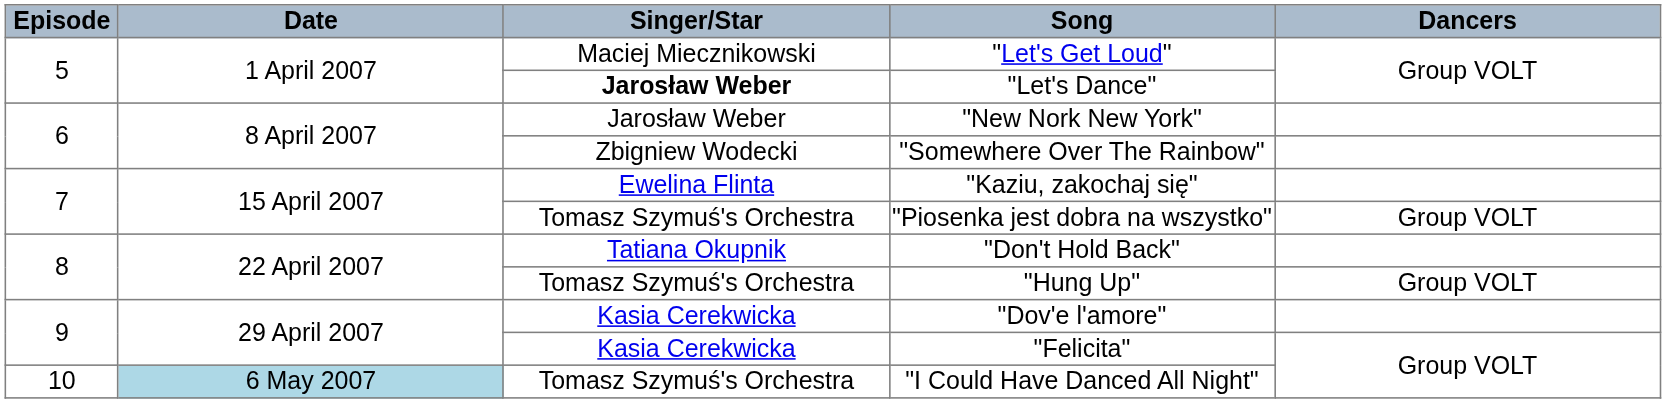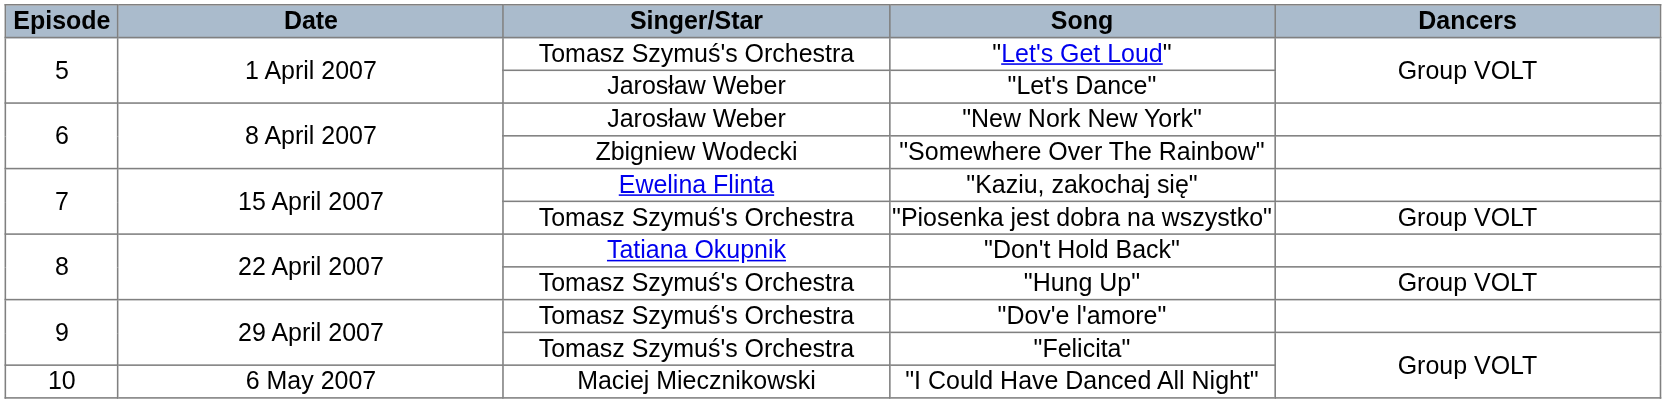"Let's Get Loud" | Singer/Star: Maciej Miecznikowski -> Tomasz Szymuś's Orchestra
"Let's Dance" | Singer/Star: bold -> normal
"Dov'e l'amore" | Singer/Star: Kasia Cerekwicka -> Tomasz Szymuś's Orchestra
"Felicita" | Singer/Star: Kasia Cerekwicka -> Tomasz Szymuś's Orchestra
"I Could Have Danced All Night" | Date: lightblue background -> no background
"I Could Have Danced All Night" | Singer/Star: Tomasz Szymuś's Orchestra -> Maciej Miecznikowski
